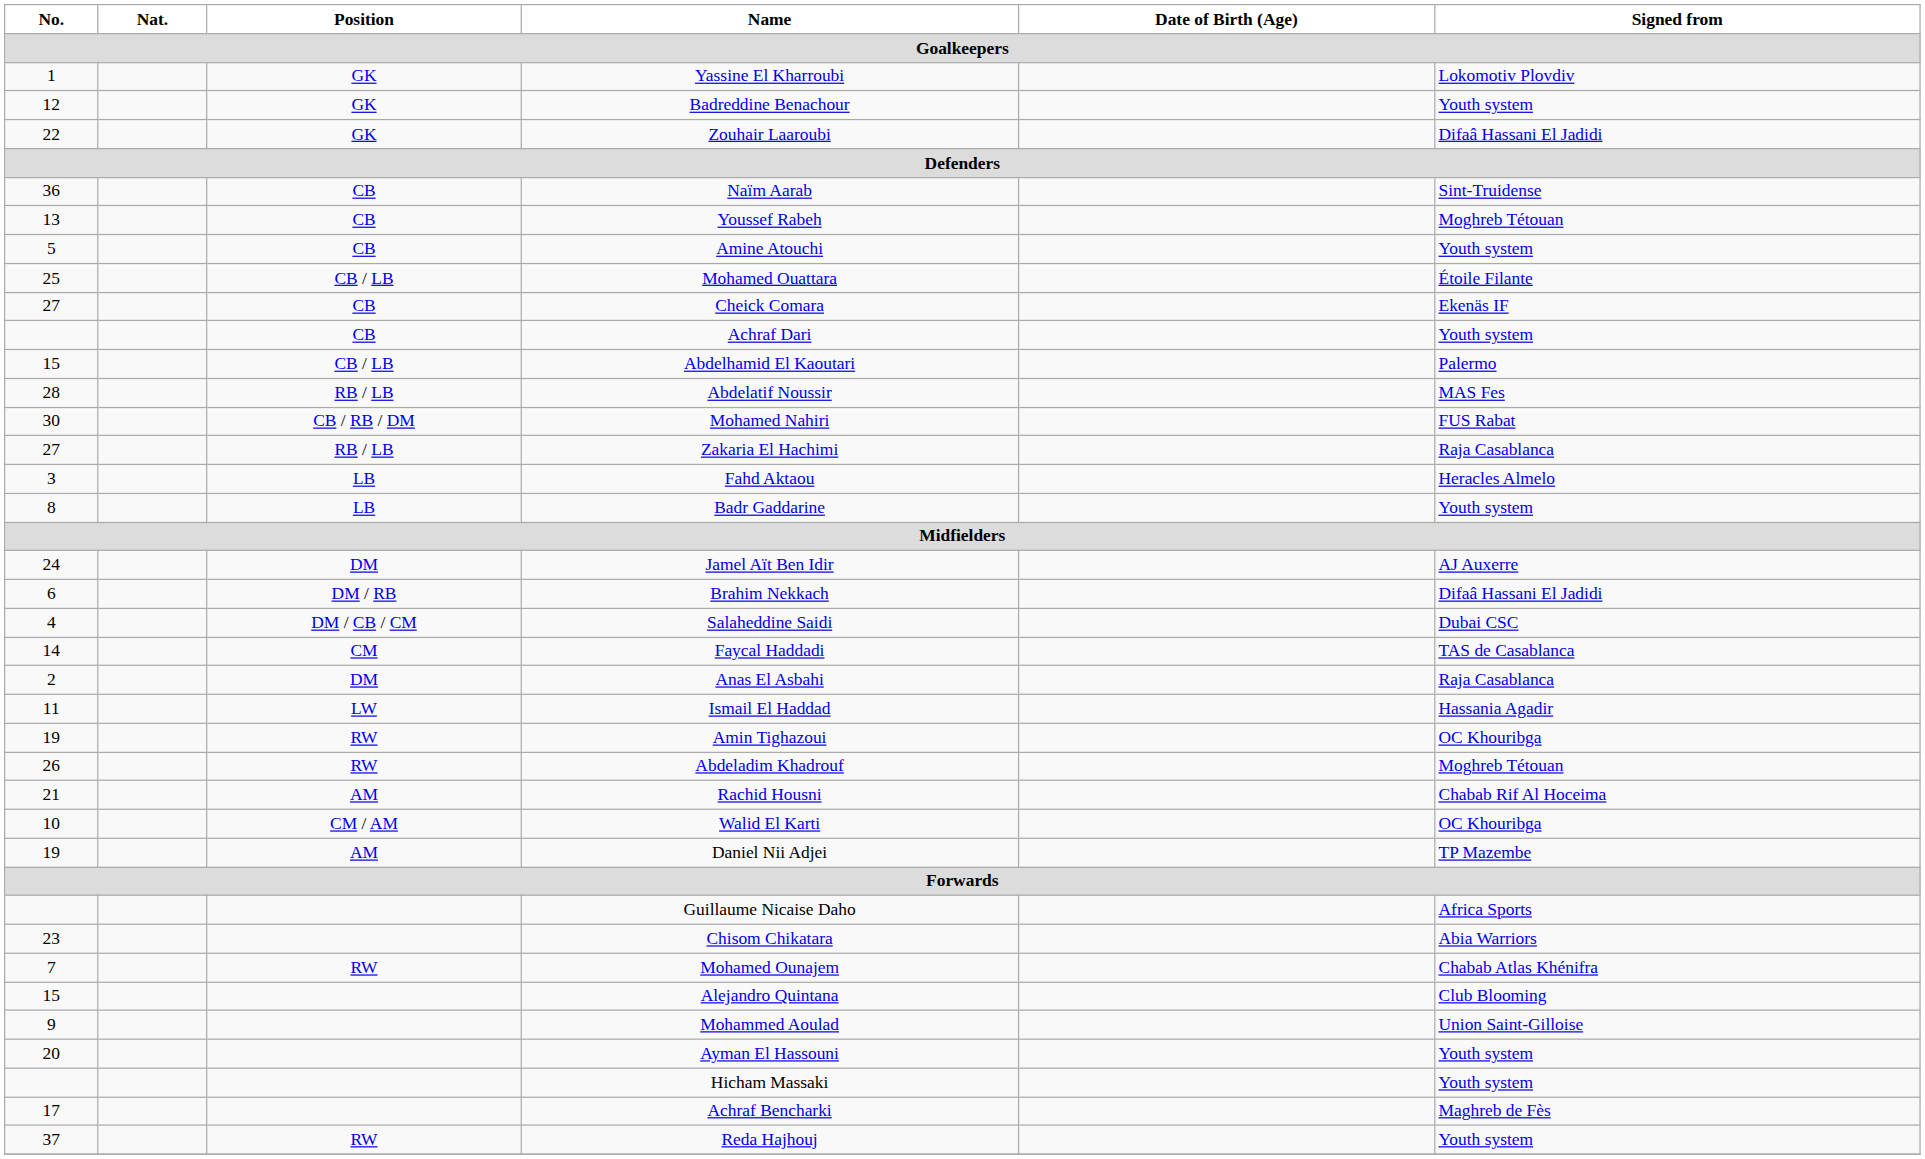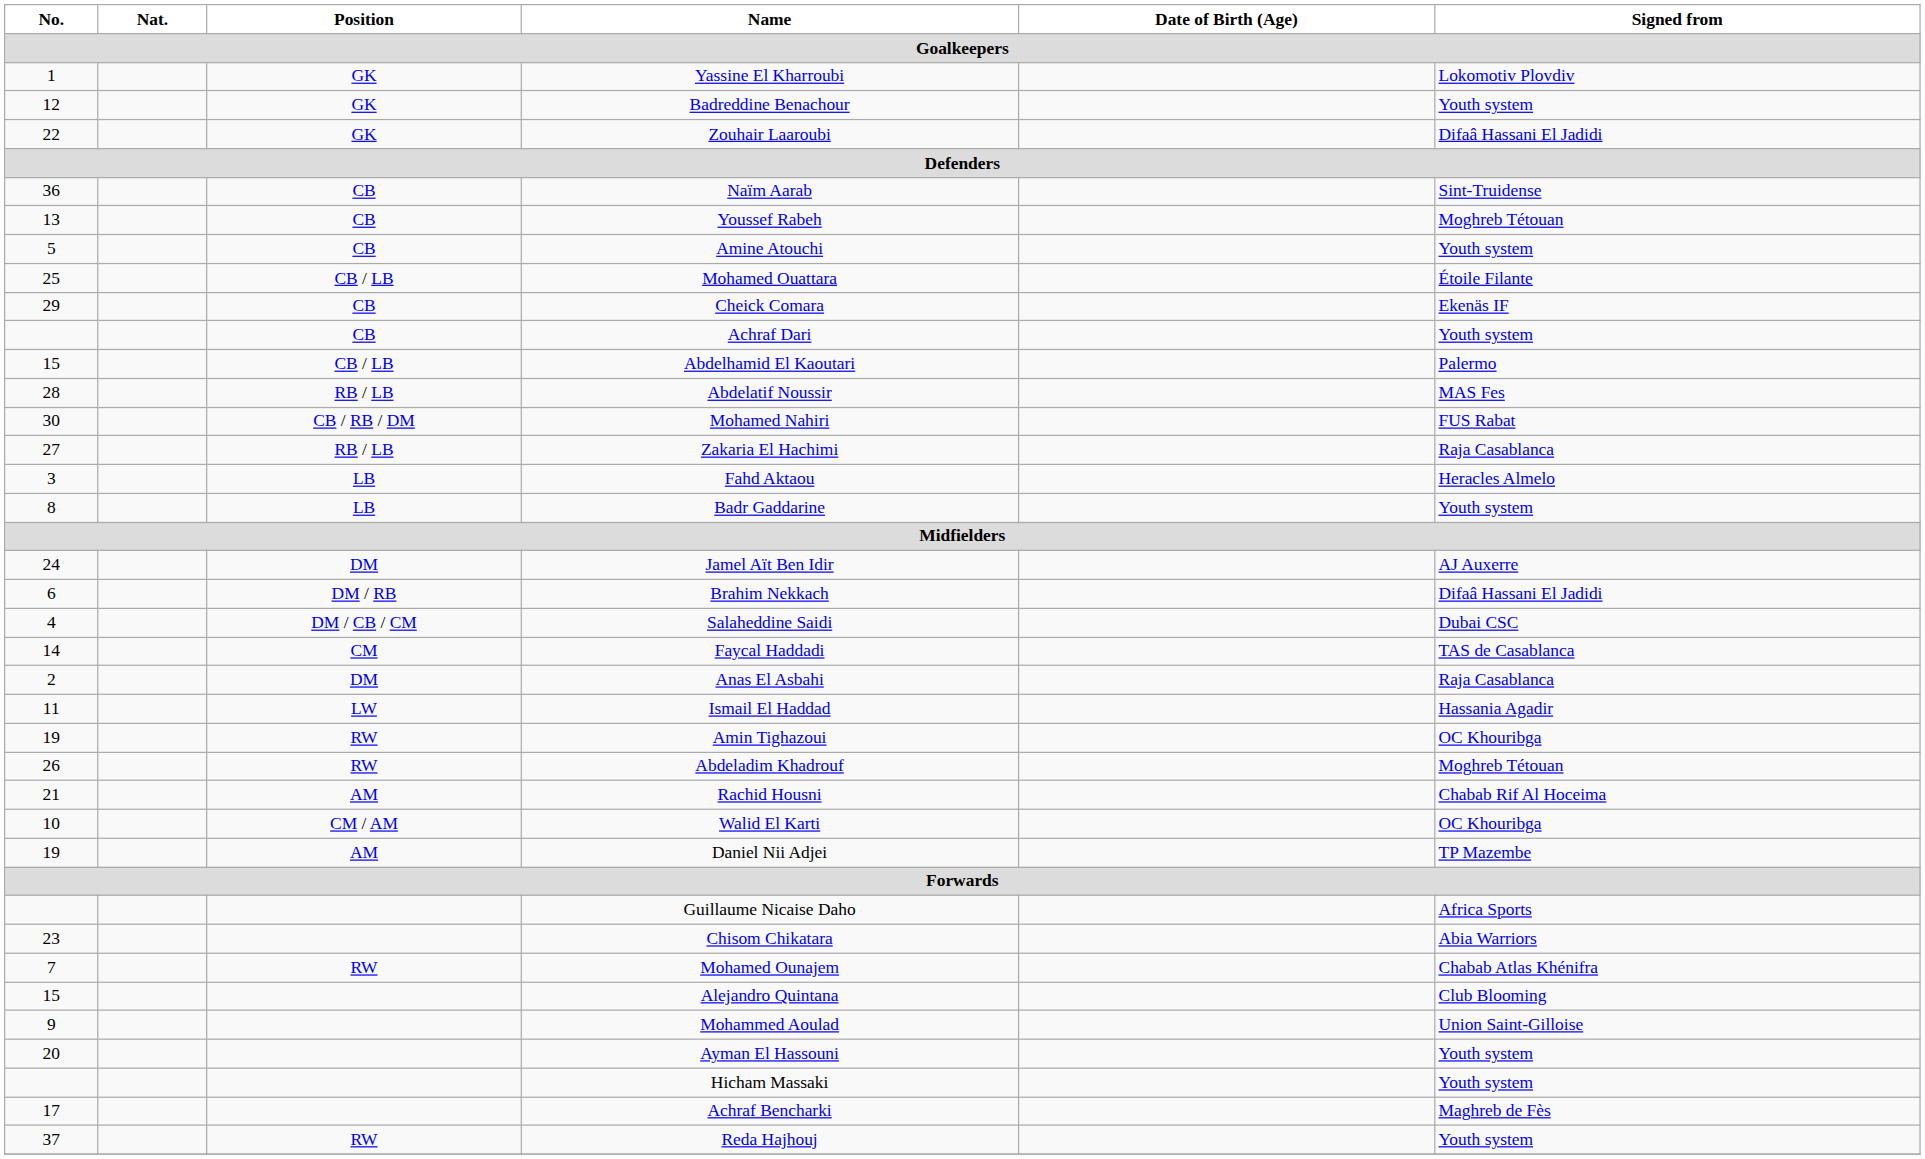Cheick Comara | No.: 27 -> 29
